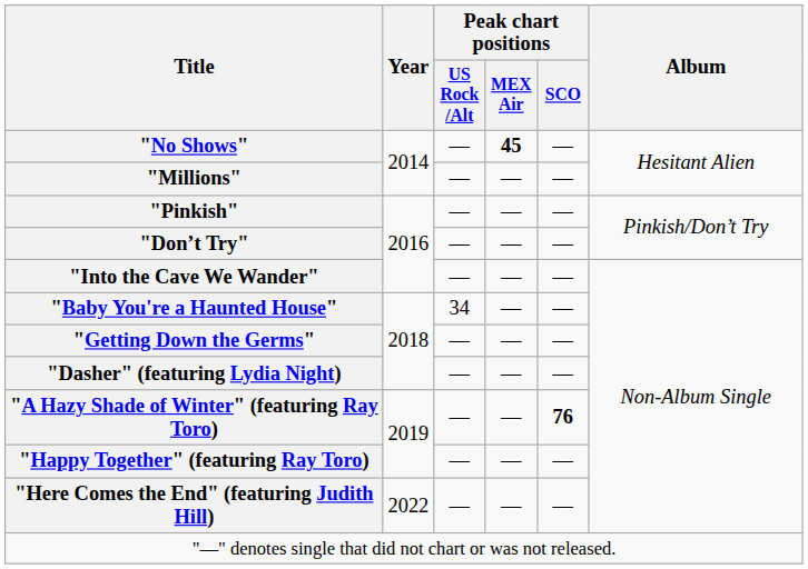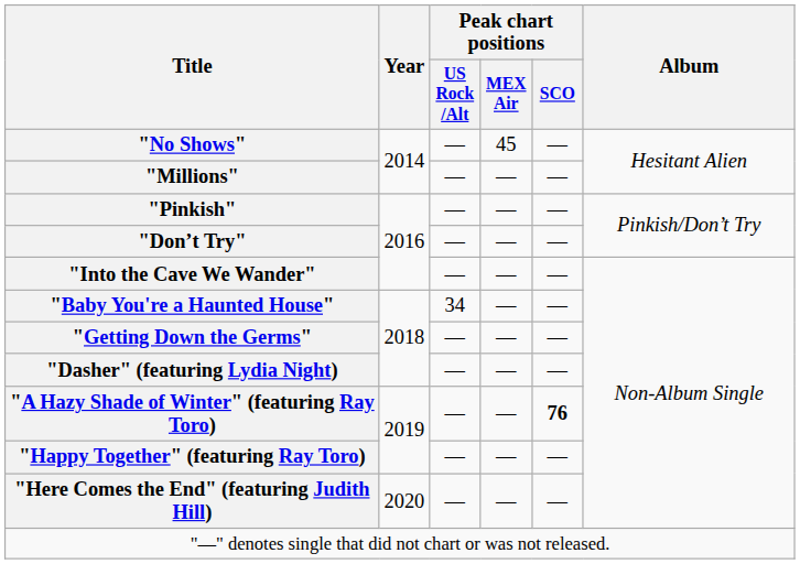"No Shows" | Peak chart positions / MEX Air: bold -> normal
"Here Comes the End" (featuring Judith Hill) | Year: 2022 -> 2020
